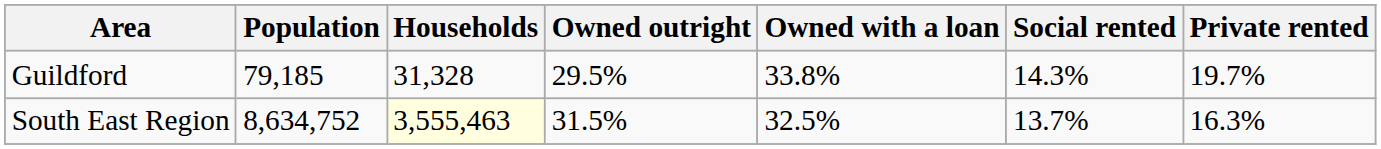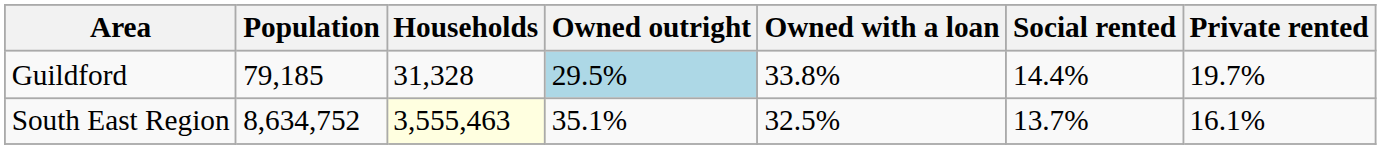Guildford | Owned outright: no background -> lightblue background
Guildford | Social rented: 14.3% -> 14.4%
South East Region | Owned outright: 31.5% -> 35.1%
South East Region | Private rented: 16.3% -> 16.1%
